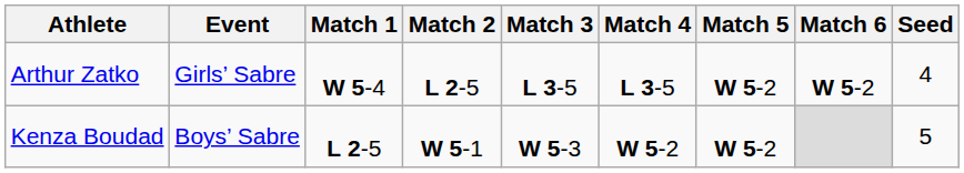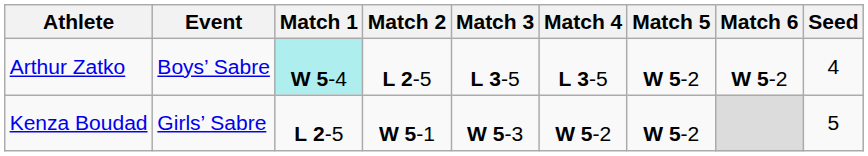Arthur Zatko | Event: Girls’ Sabre -> Boys’ Sabre
Arthur Zatko | Match 1: no background -> paleturquoise background
Kenza Boudad | Event: Boys’ Sabre -> Girls’ Sabre
